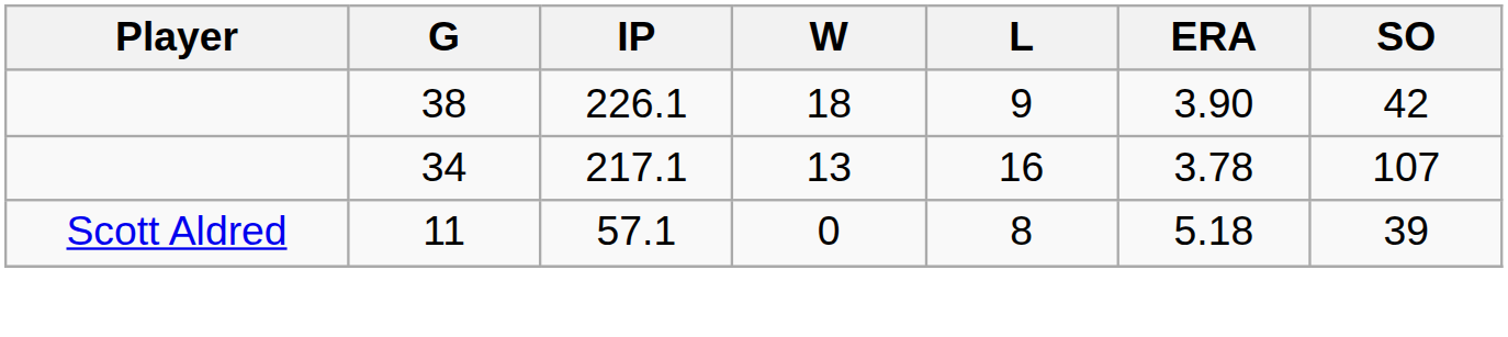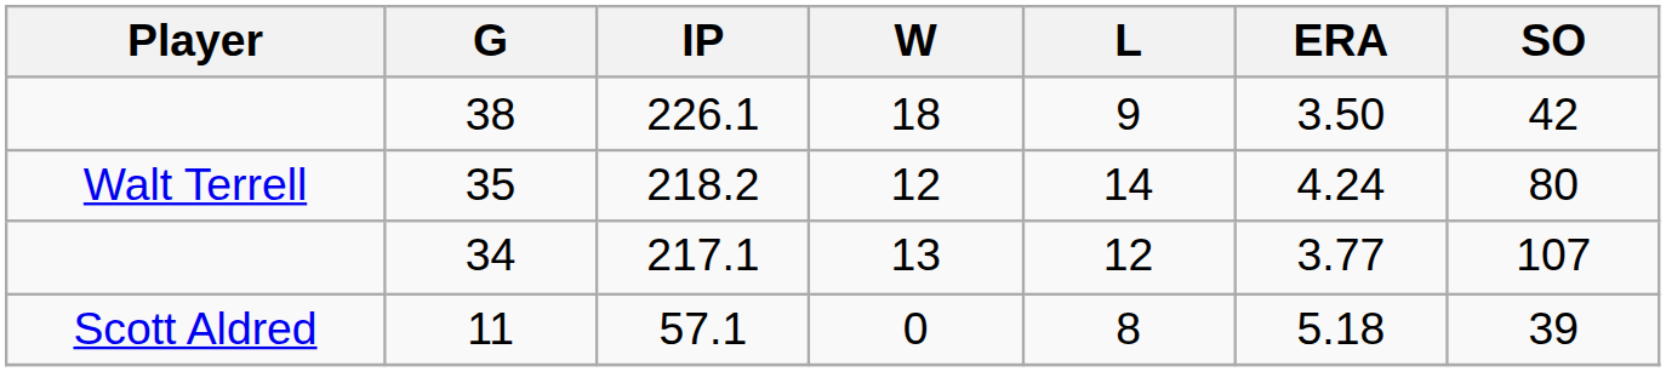226.1 | ERA: 3.90 -> 3.50
+ row: Walt Terrell | 35 | 218.2 | 12 | 14 | 4.24 | 80
217.1 | L: 16 -> 12
217.1 | ERA: 3.78 -> 3.77
